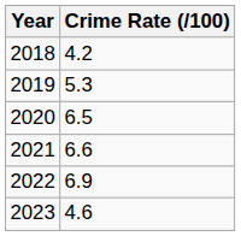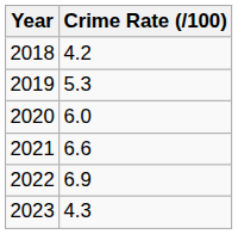2020 | Crime Rate (/100): 6.5 -> 6.0
2023 | Crime Rate (/100): 4.6 -> 4.3
